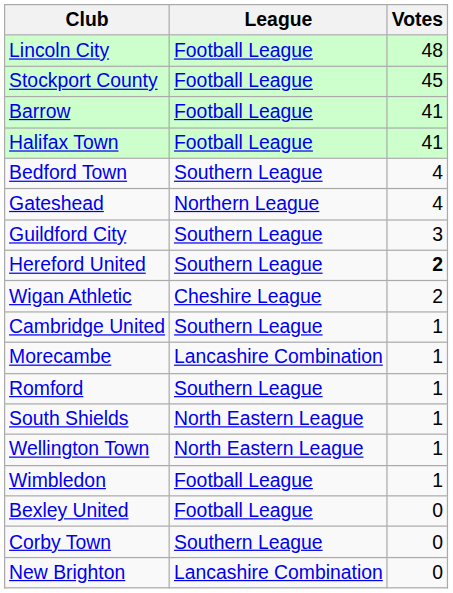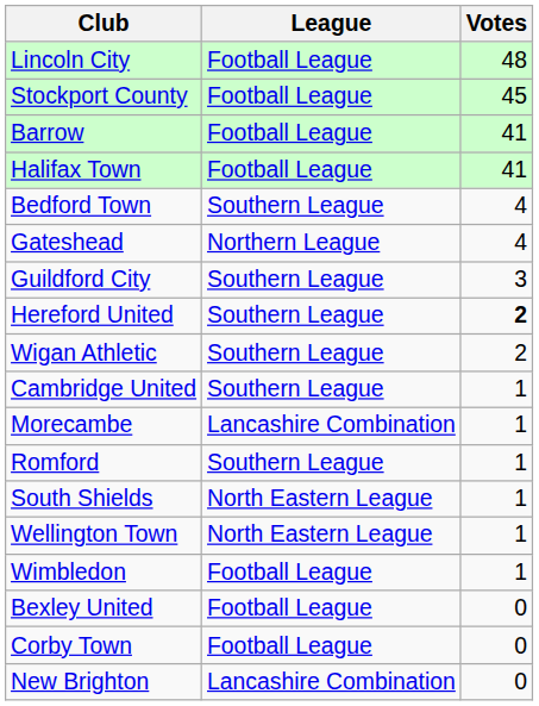Wigan Athletic | League: Cheshire League -> Southern League
Corby Town | League: Southern League -> Football League
